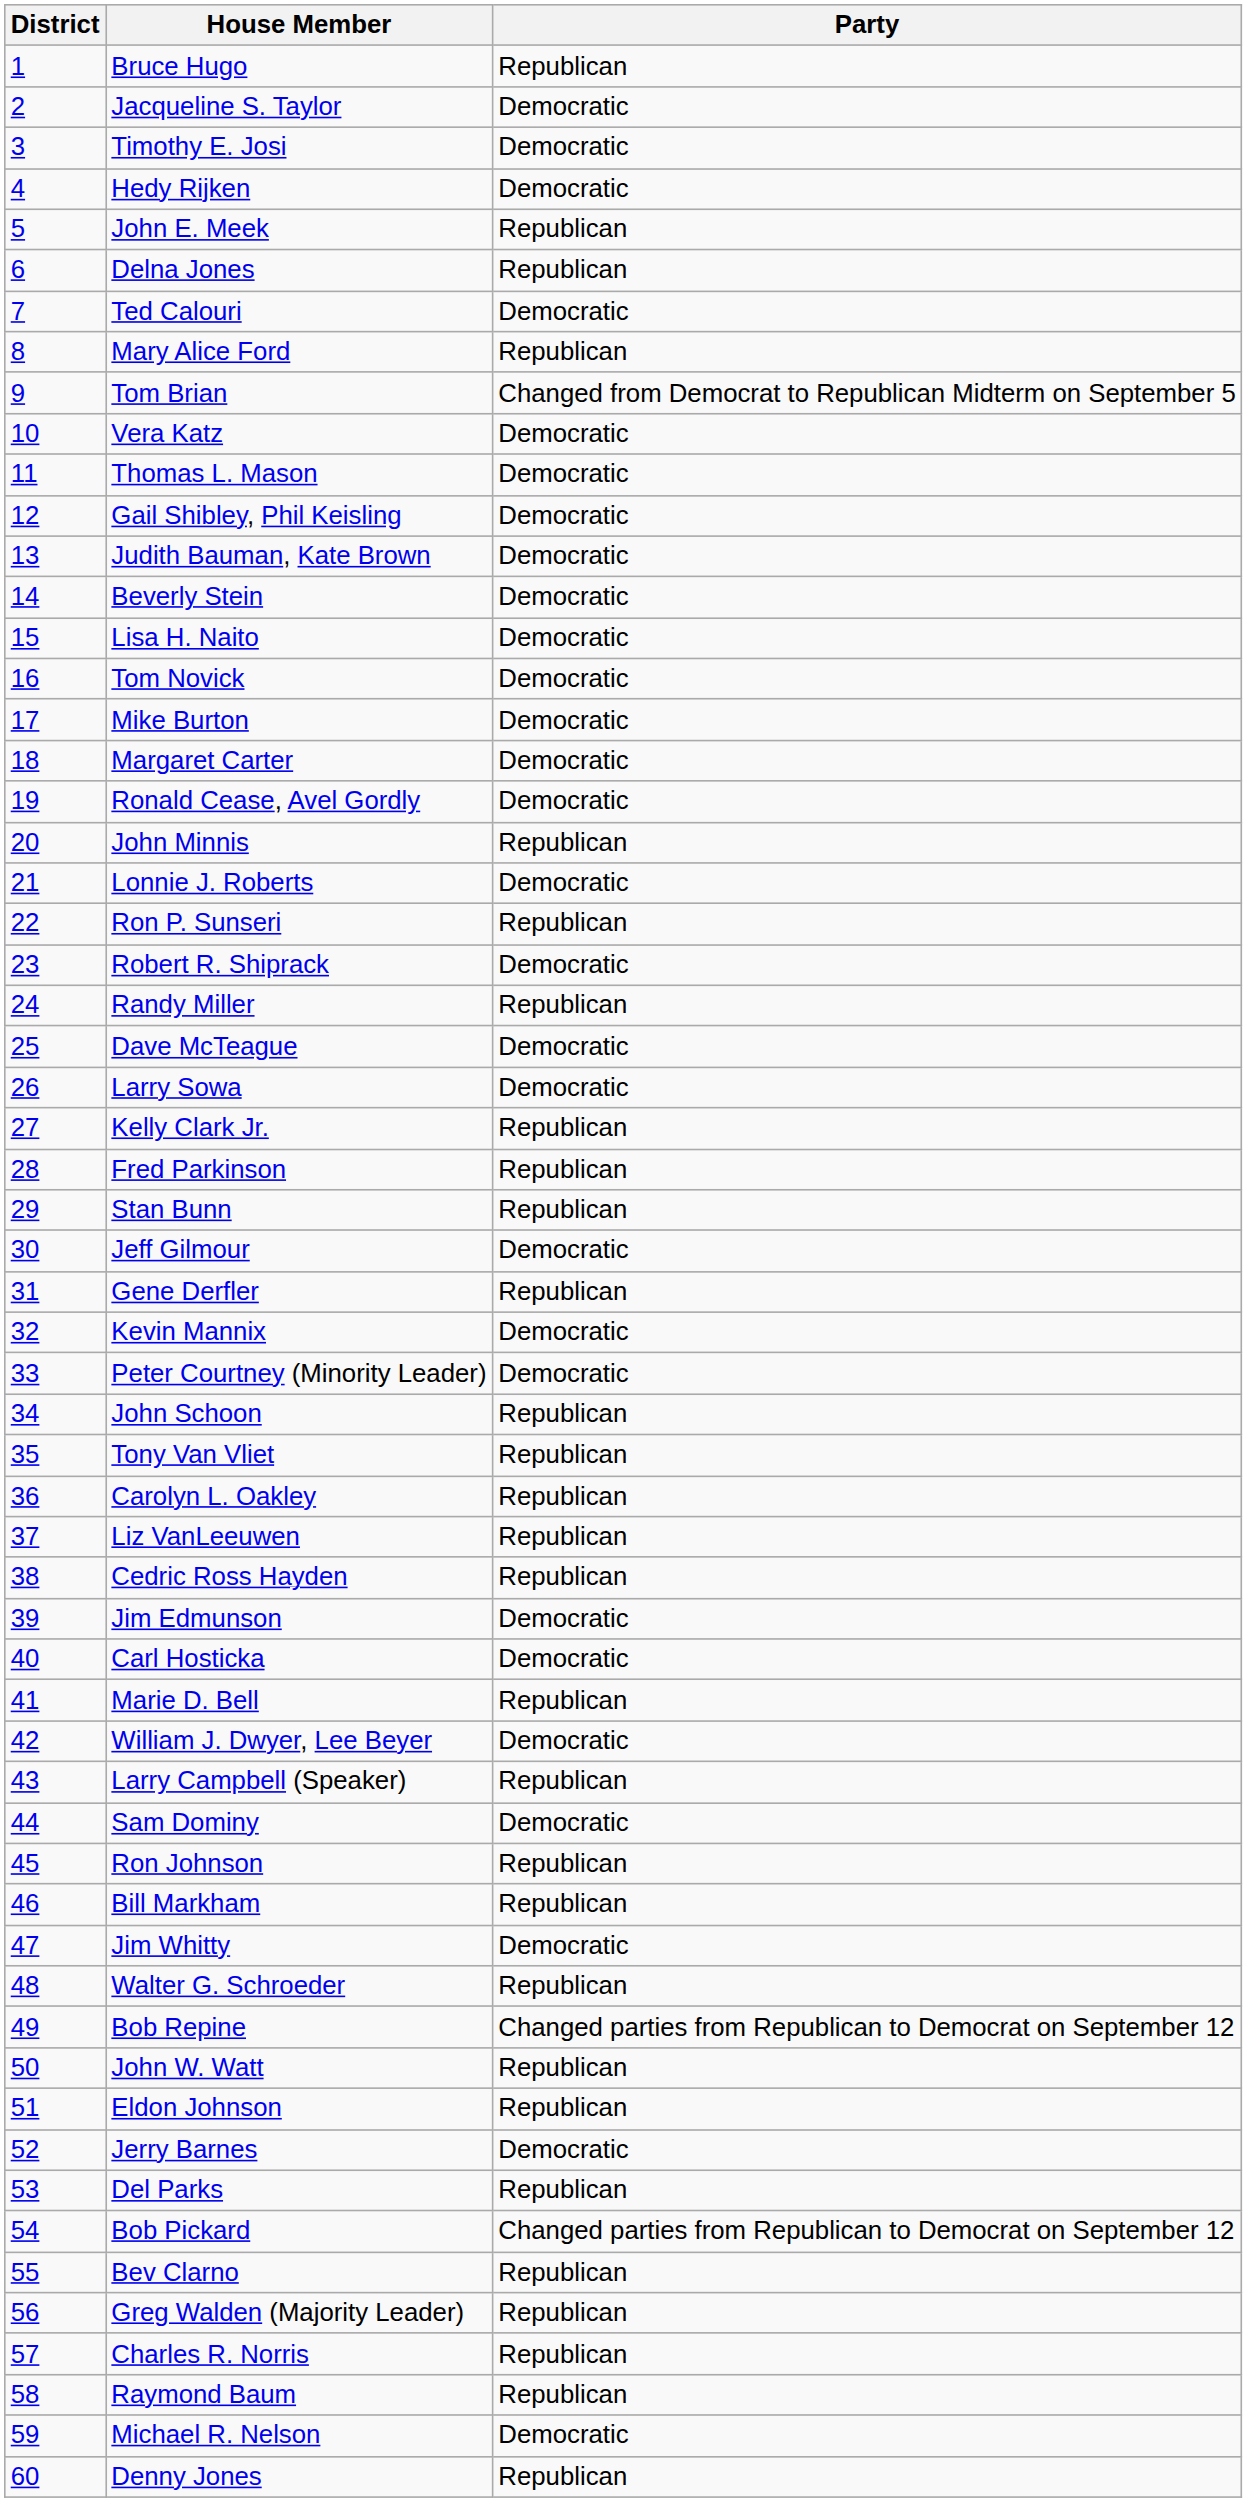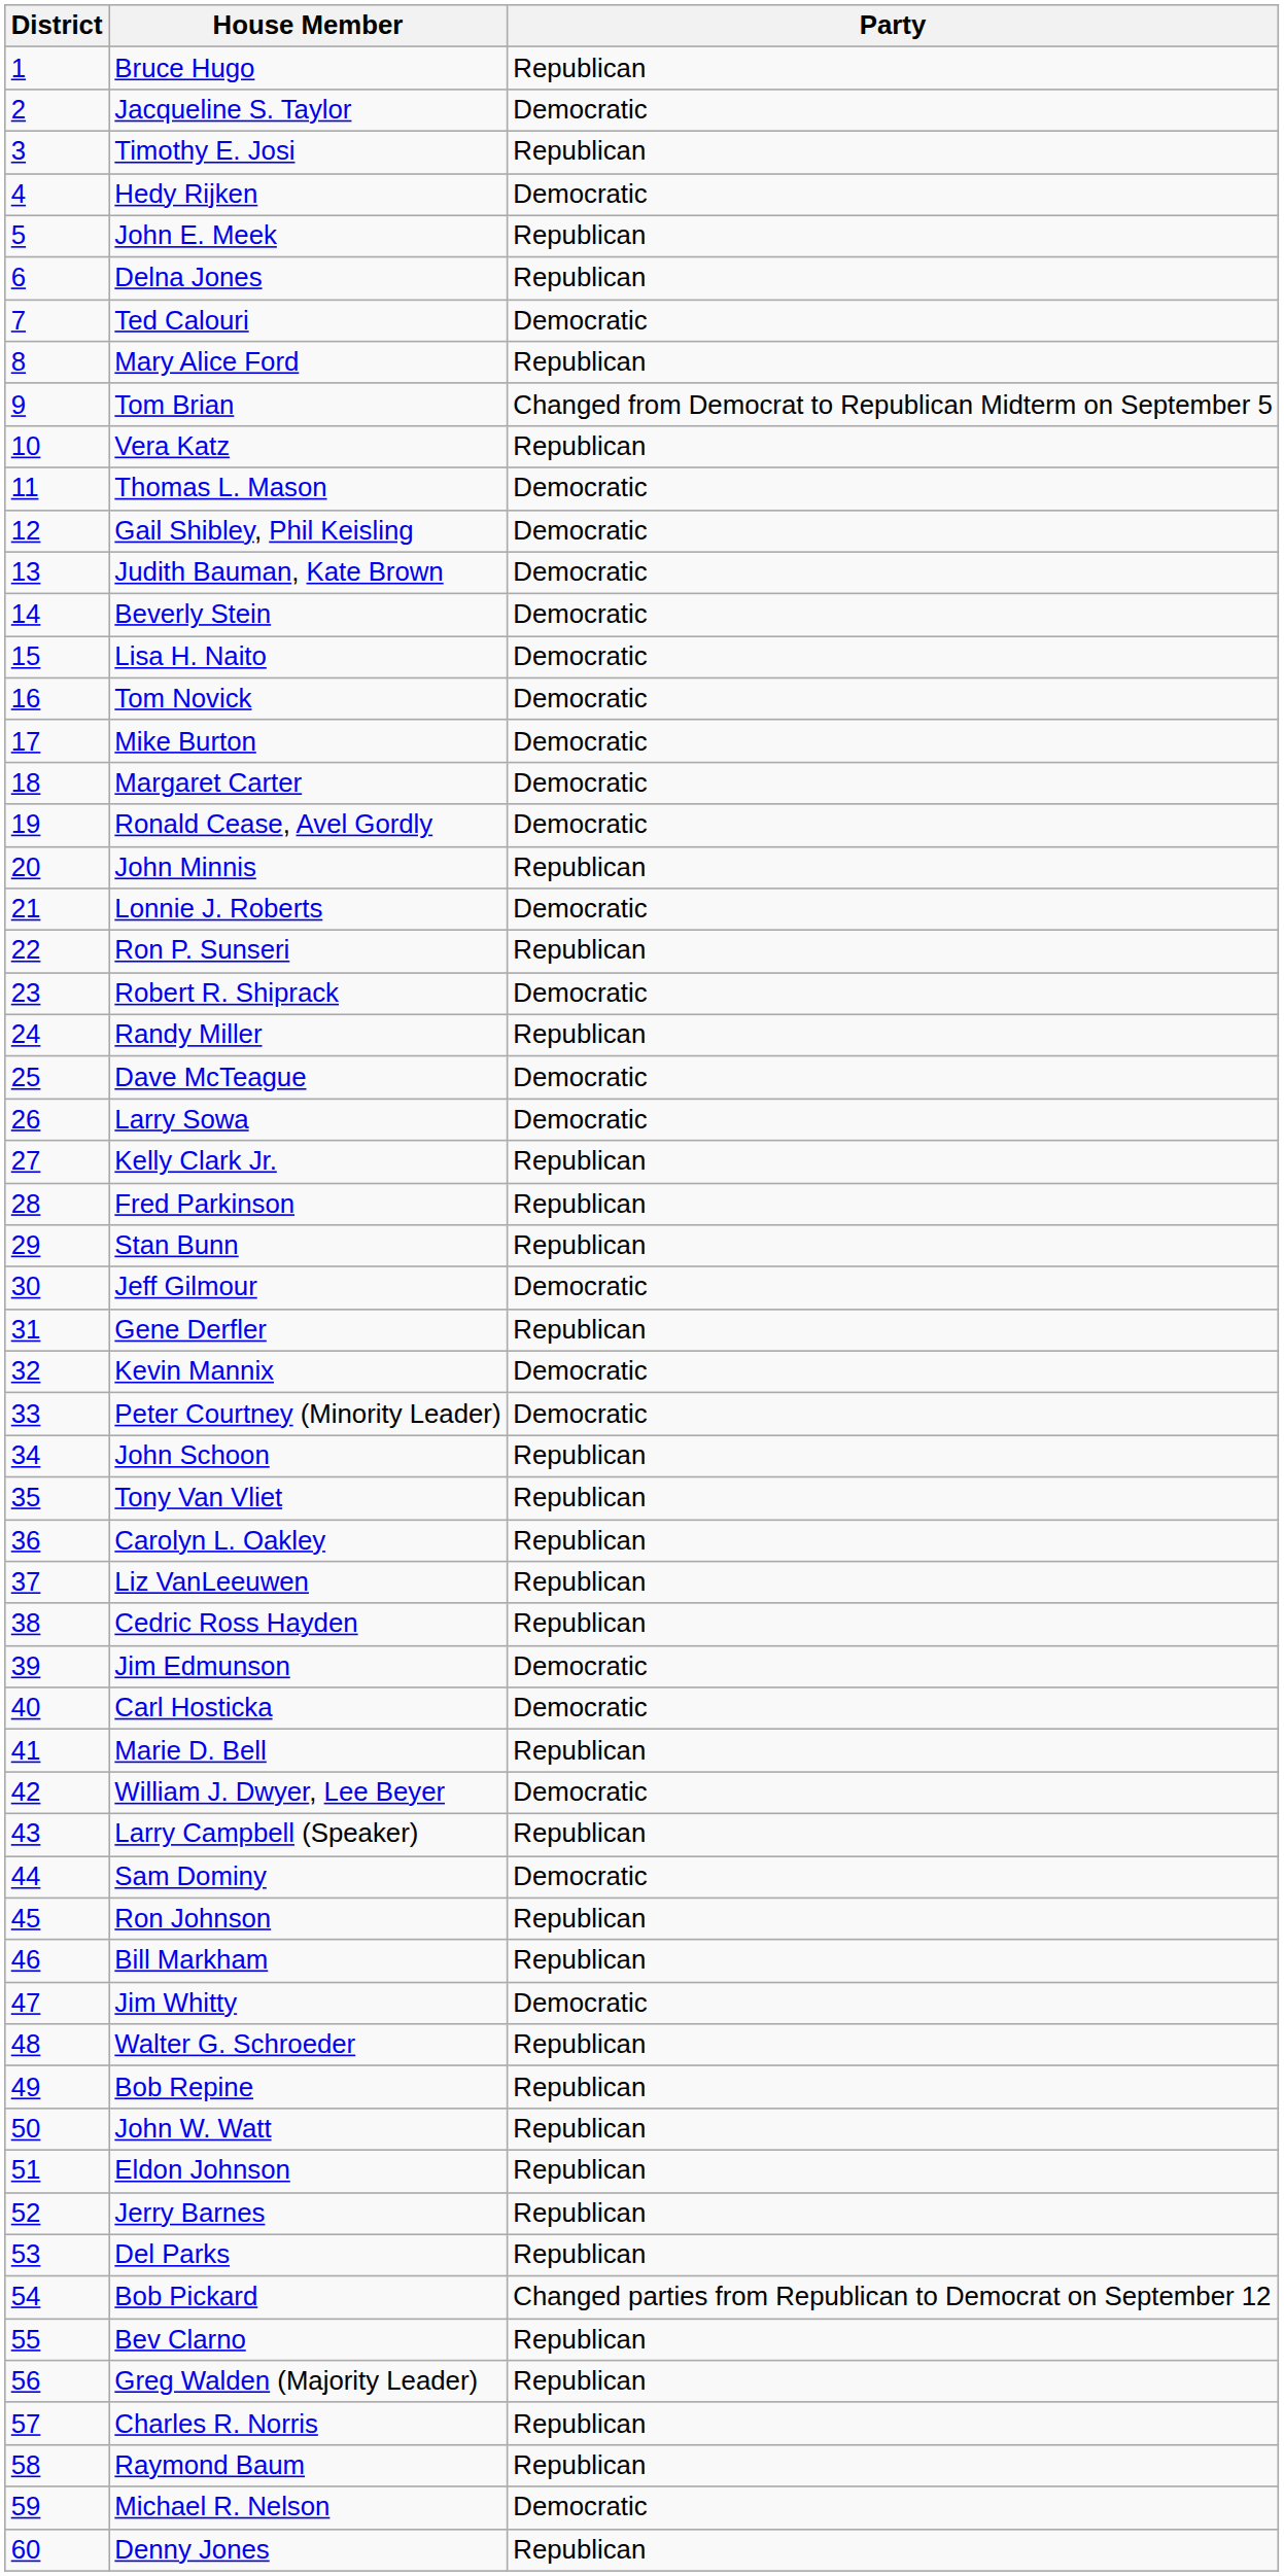Timothy E. Josi | Party: Democratic -> Republican
Vera Katz | Party: Democratic -> Republican
Bob Repine | Party: Changed parties from Republican to Democrat on September 12 -> Republican
Jerry Barnes | Party: Democratic -> Republican
